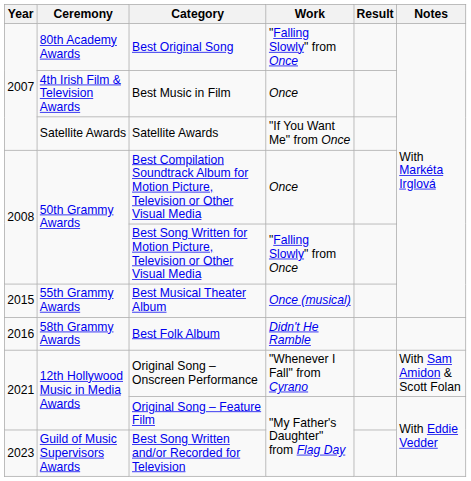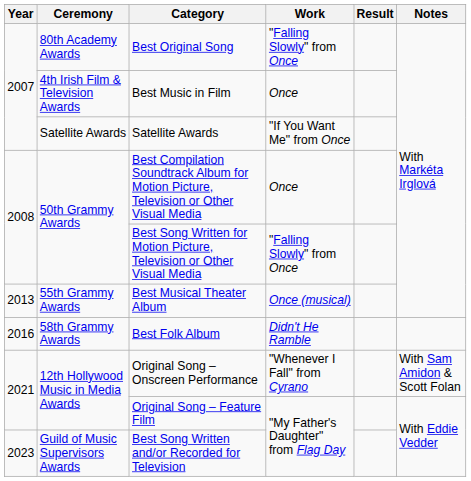Best Musical Theater Album | Year: 2015 -> 2013
